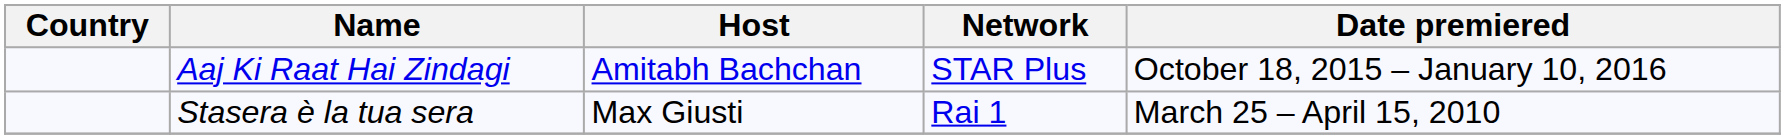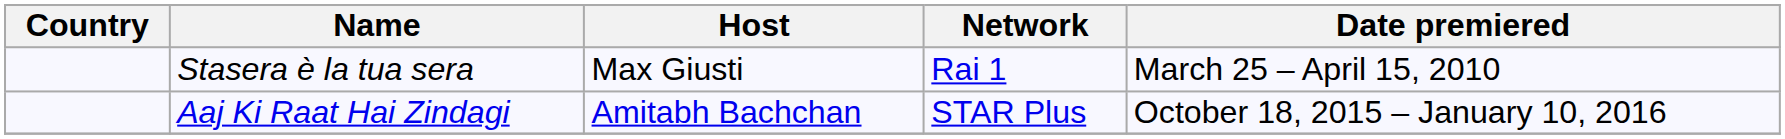rows swapped: Aaj Ki Raat Hai Zindagi <-> Stasera è la tua sera
